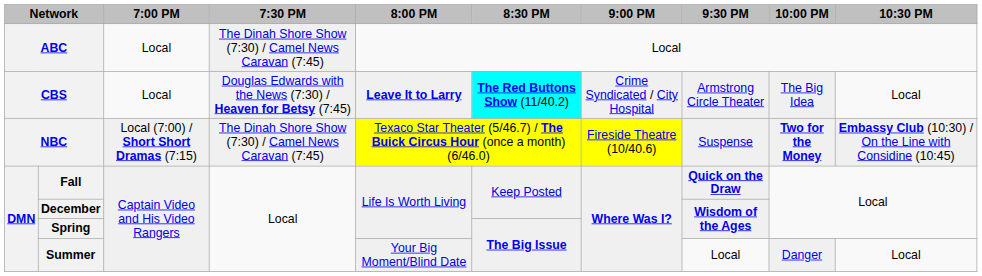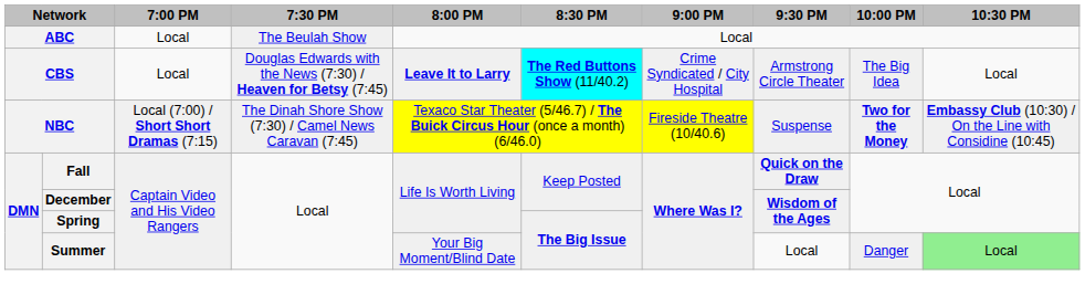ABC | 7:30 PM: The Dinah Shore Show (7:30) / Camel News Caravan (7:45) -> The Beulah Show
Summer | 10:30 PM: no background -> lightgreen background
